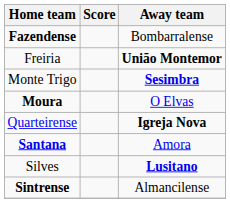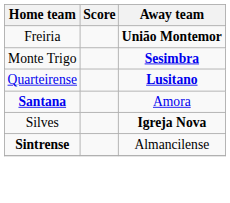- row: Fazendense | Bombarralense
- row: Moura | O Elvas
Quarteirense | Away team: Igreja Nova -> Lusitano
Silves | Away team: Lusitano -> Igreja Nova
